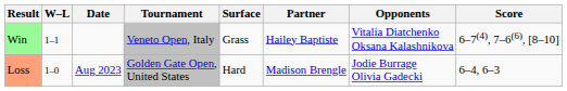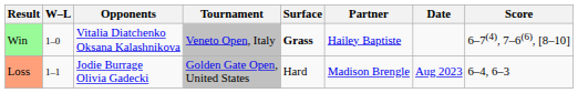columns swapped: Date <-> Opponents
Win | W–L: 1–1 -> 1–0
Win | Surface: normal -> bold
Loss | W–L: 1–0 -> 1–1
